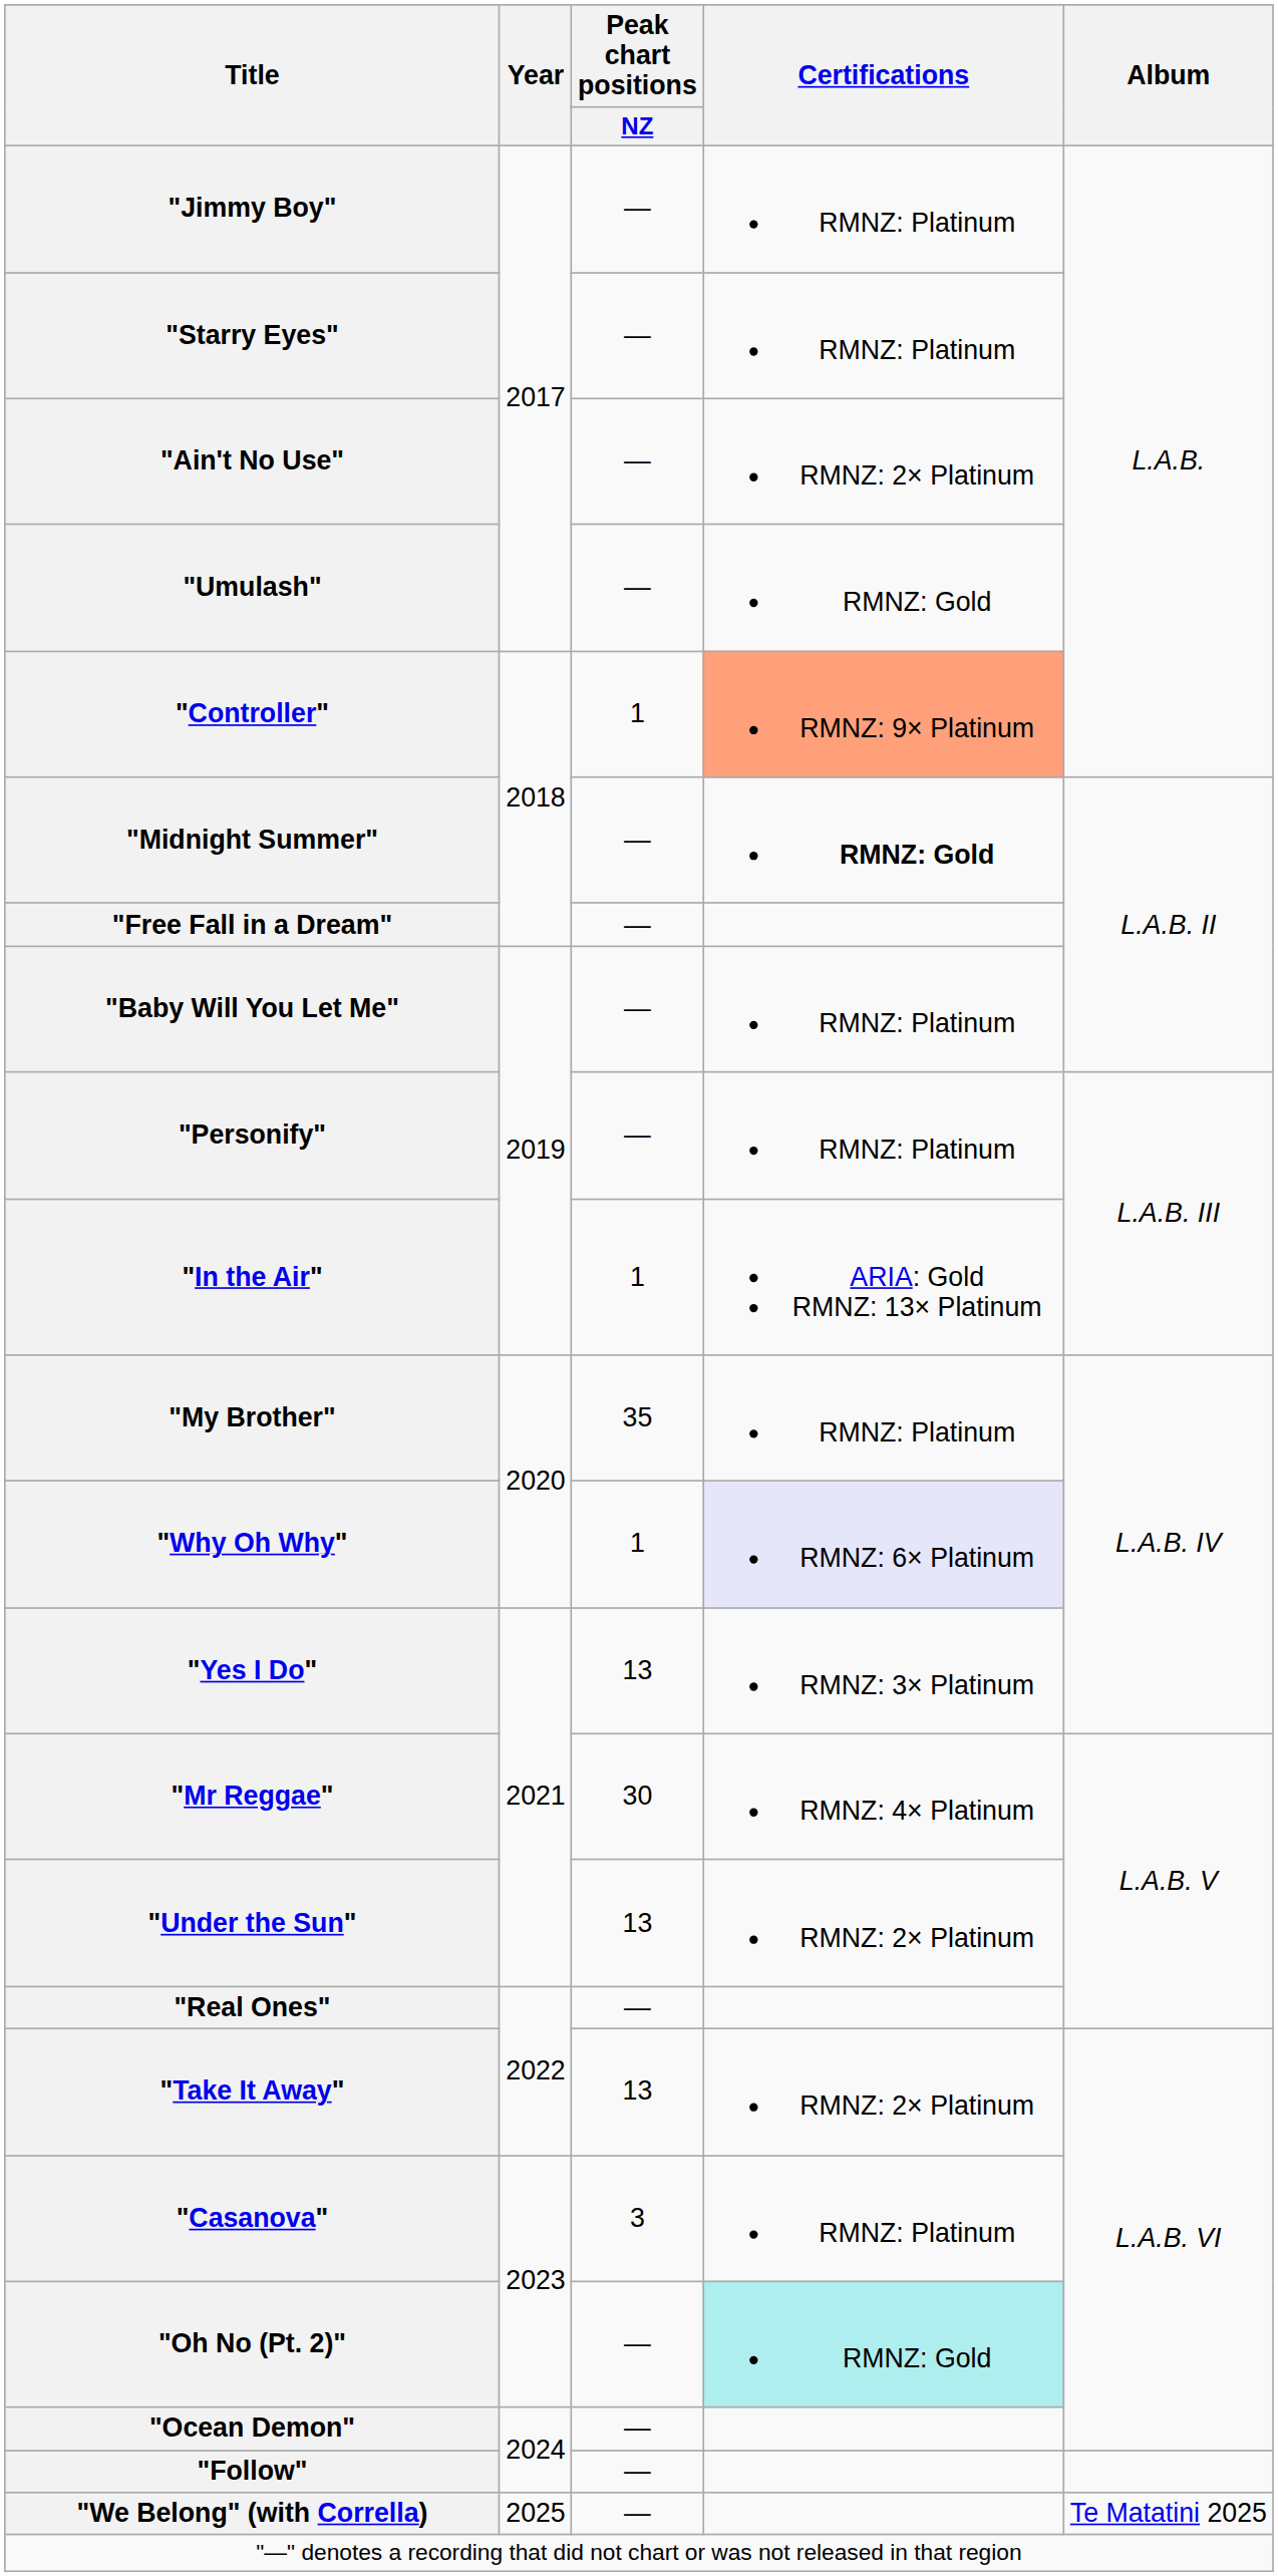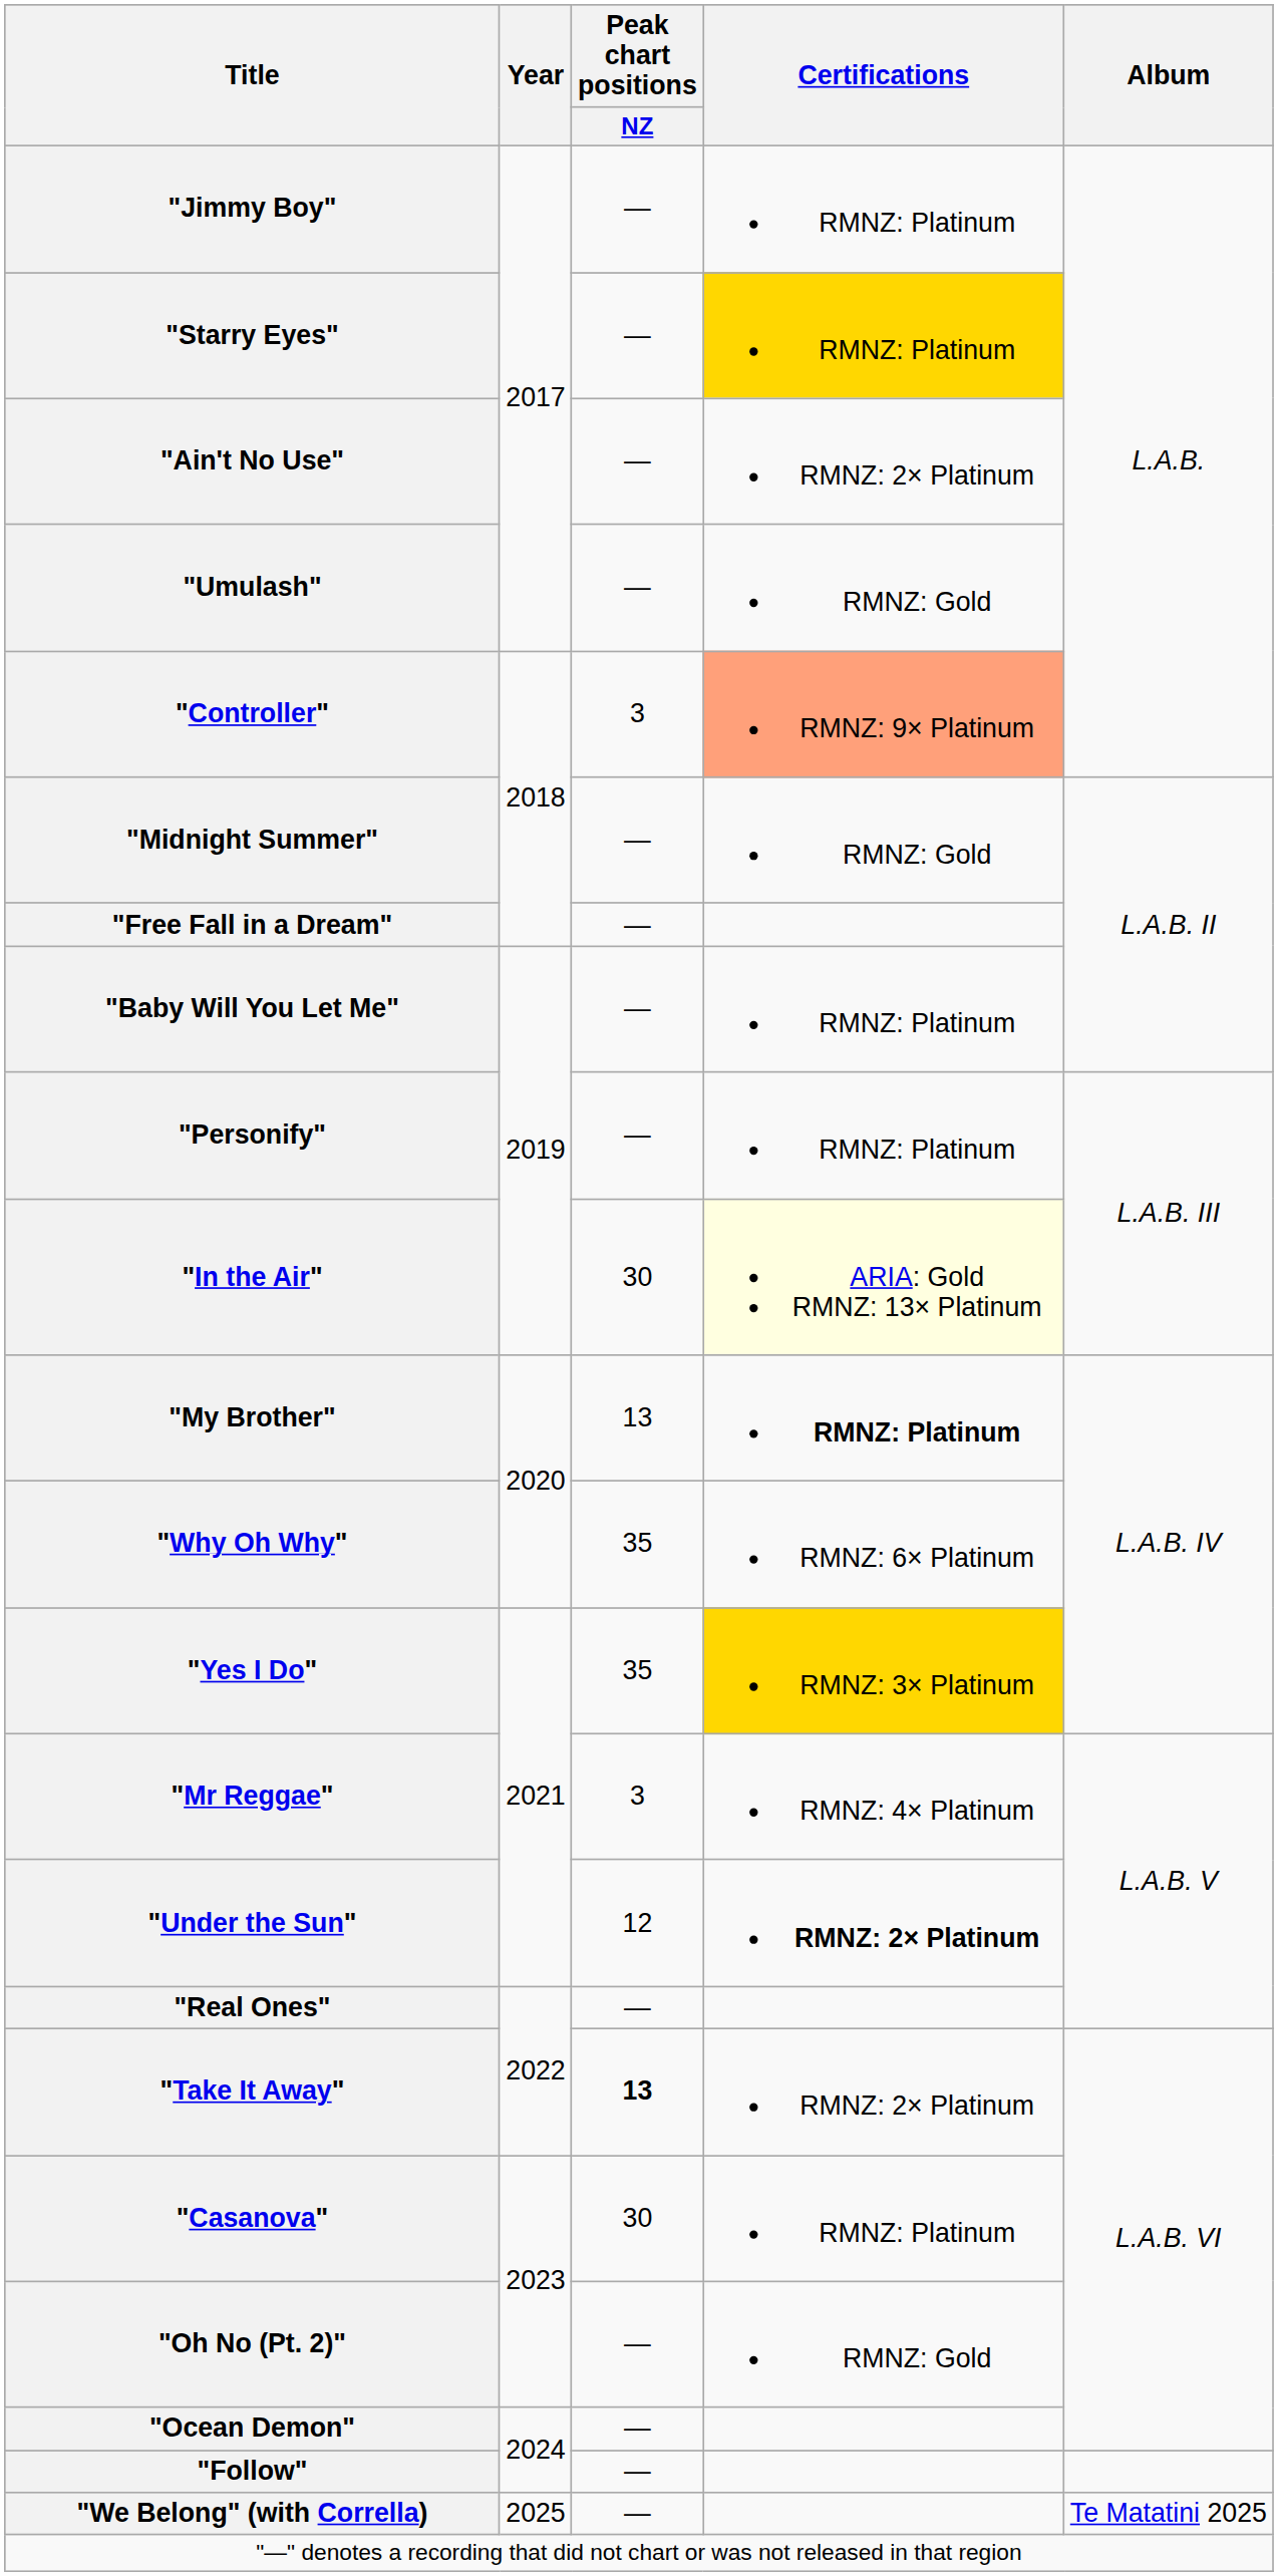"Starry Eyes" | Certifications: no background -> gold background
"Controller" | Peak chart positions / NZ: 1 -> 3
"Midnight Summer" | Certifications: bold -> normal
"In the Air" | Peak chart positions / NZ: 1 -> 30
"In the Air" | Certifications: no background -> lightyellow background
"My Brother" | Peak chart positions / NZ: 35 -> 13
"My Brother" | Certifications: normal -> bold
"Why Oh Why" | Peak chart positions / NZ: 1 -> 35
"Why Oh Why" | Certifications: lavender background -> no background
"Yes I Do" | Peak chart positions / NZ: 13 -> 35
"Yes I Do" | Certifications: no background -> gold background
"Mr Reggae" | Peak chart positions / NZ: 30 -> 3
"Under the Sun" | Peak chart positions / NZ: 13 -> 12
"Under the Sun" | Certifications: normal -> bold
"Take It Away" | Peak chart positions / NZ: normal -> bold
"Casanova" | Peak chart positions / NZ: 3 -> 30
"Oh No (Pt. 2)" | Certifications: paleturquoise background -> no background
